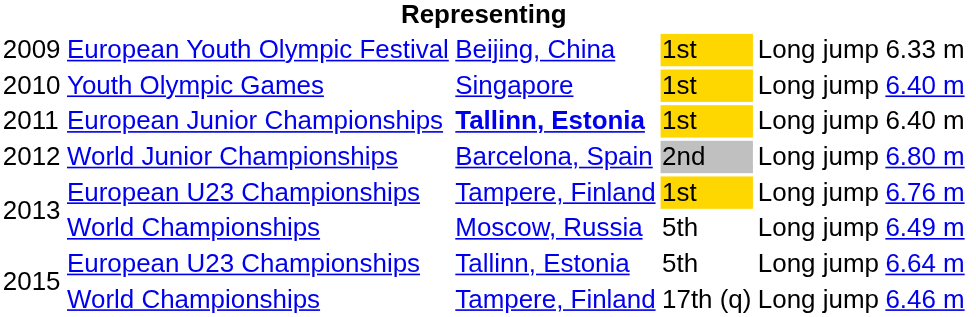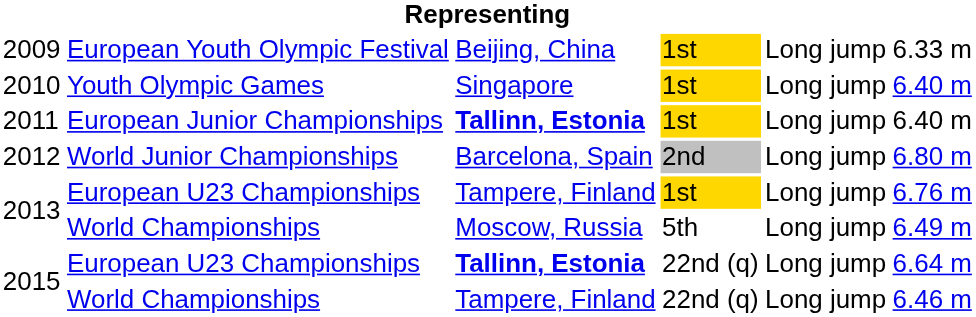2015 / European U23 Championships | column 3: normal -> bold
2015 / European U23 Championships | column 4: 5th -> 22nd (q)
2015 / World Championships | column 4: 17th (q) -> 22nd (q)
